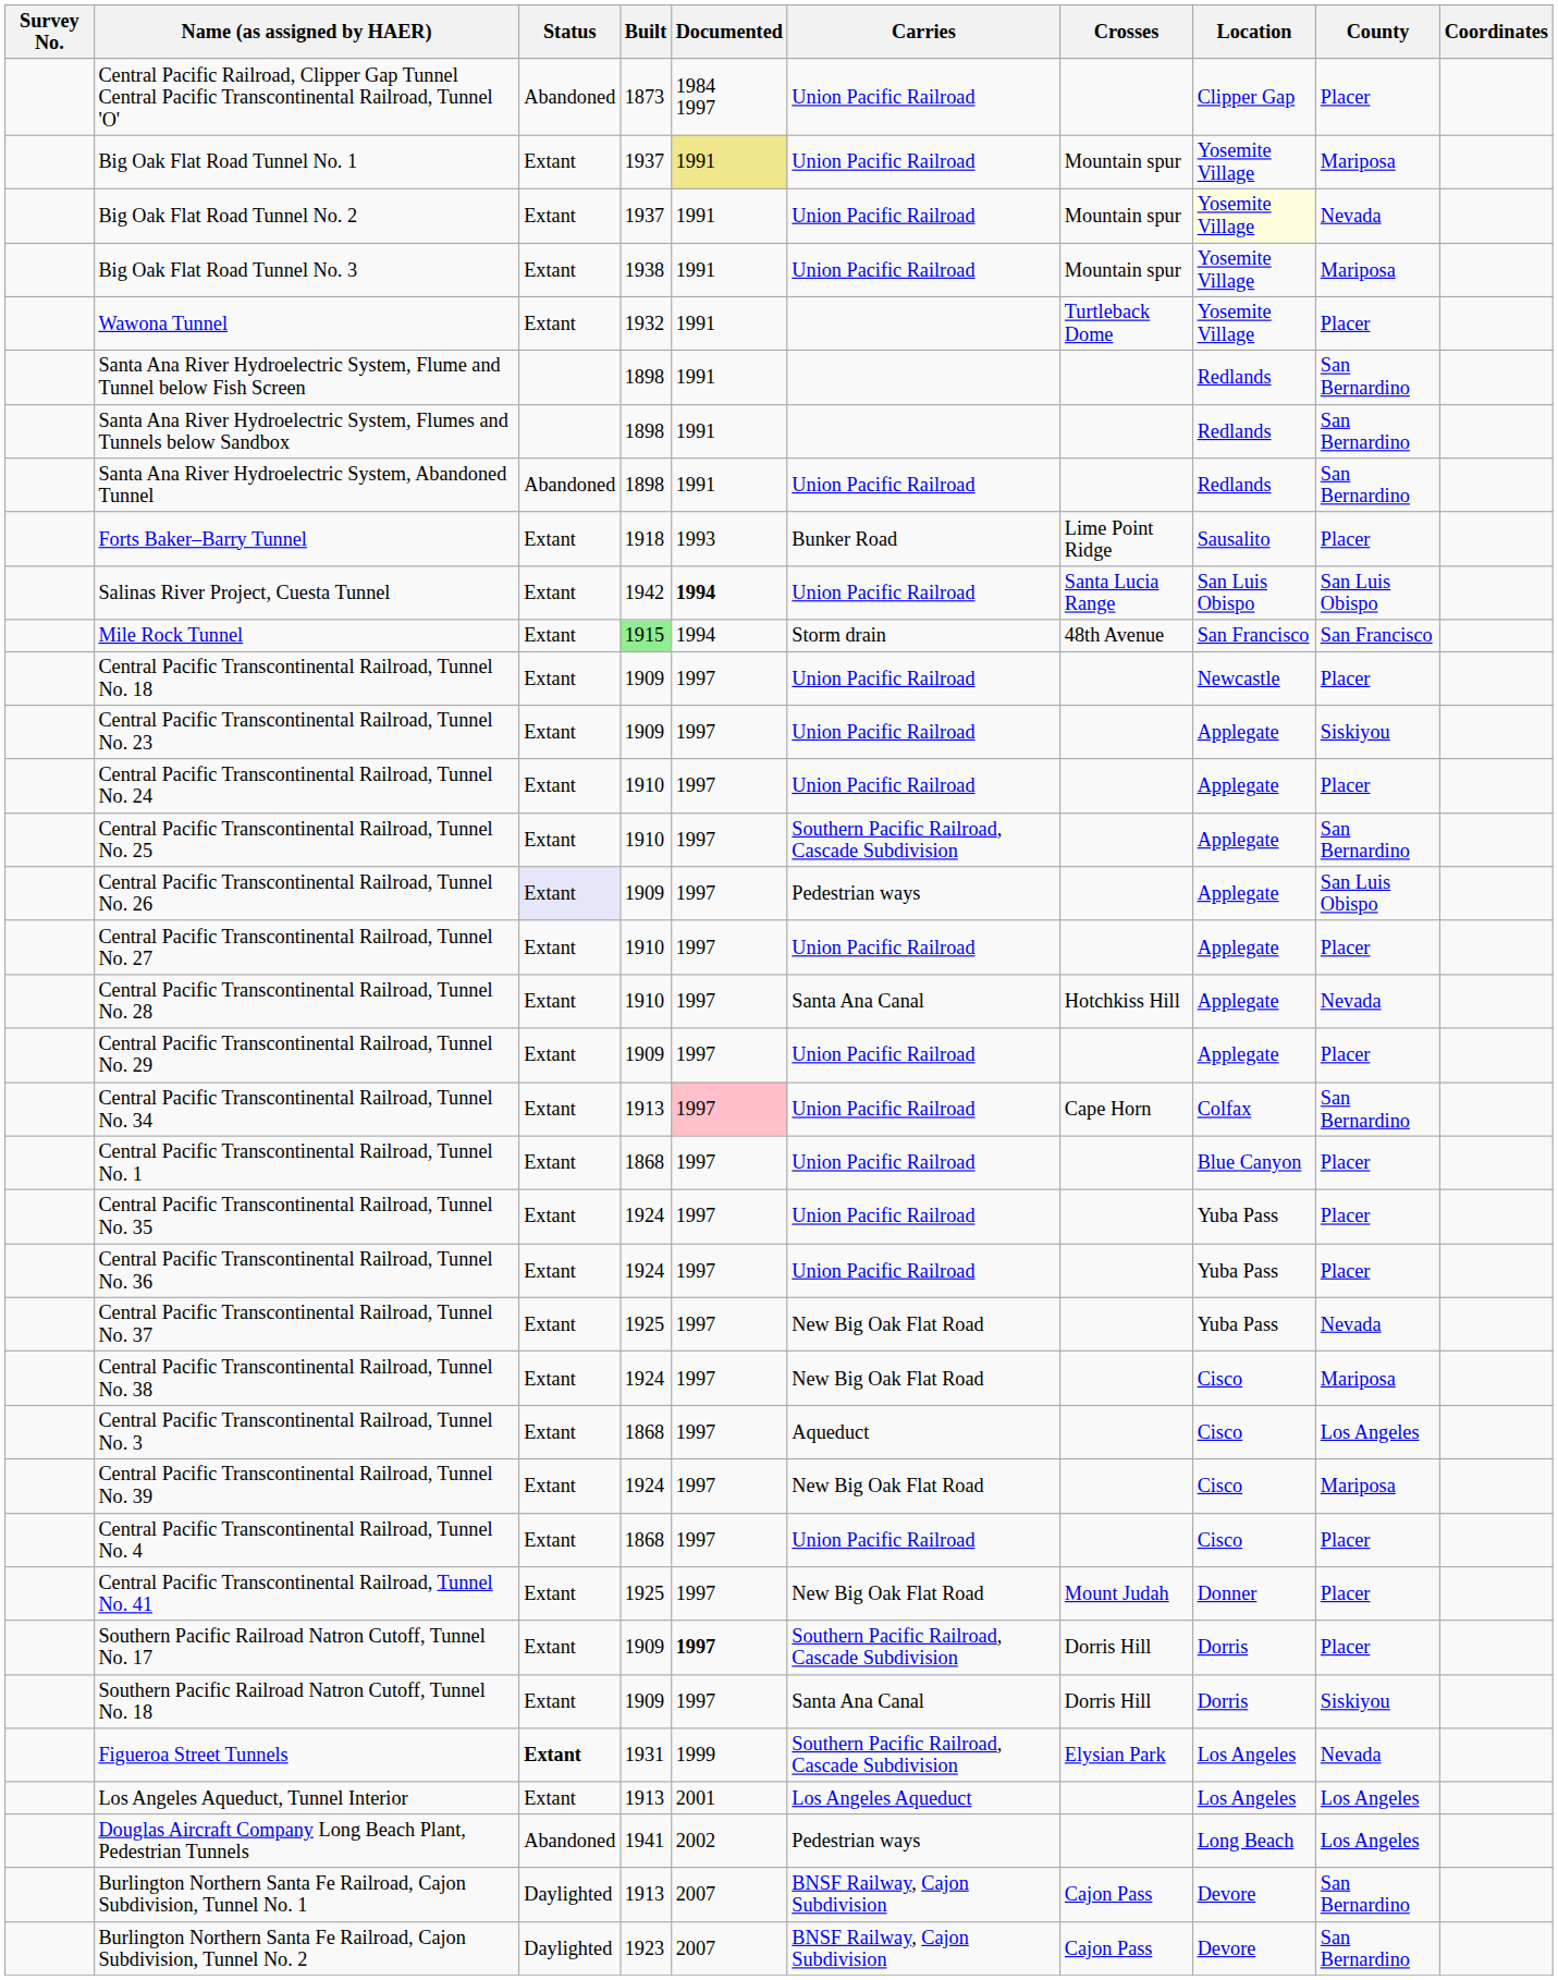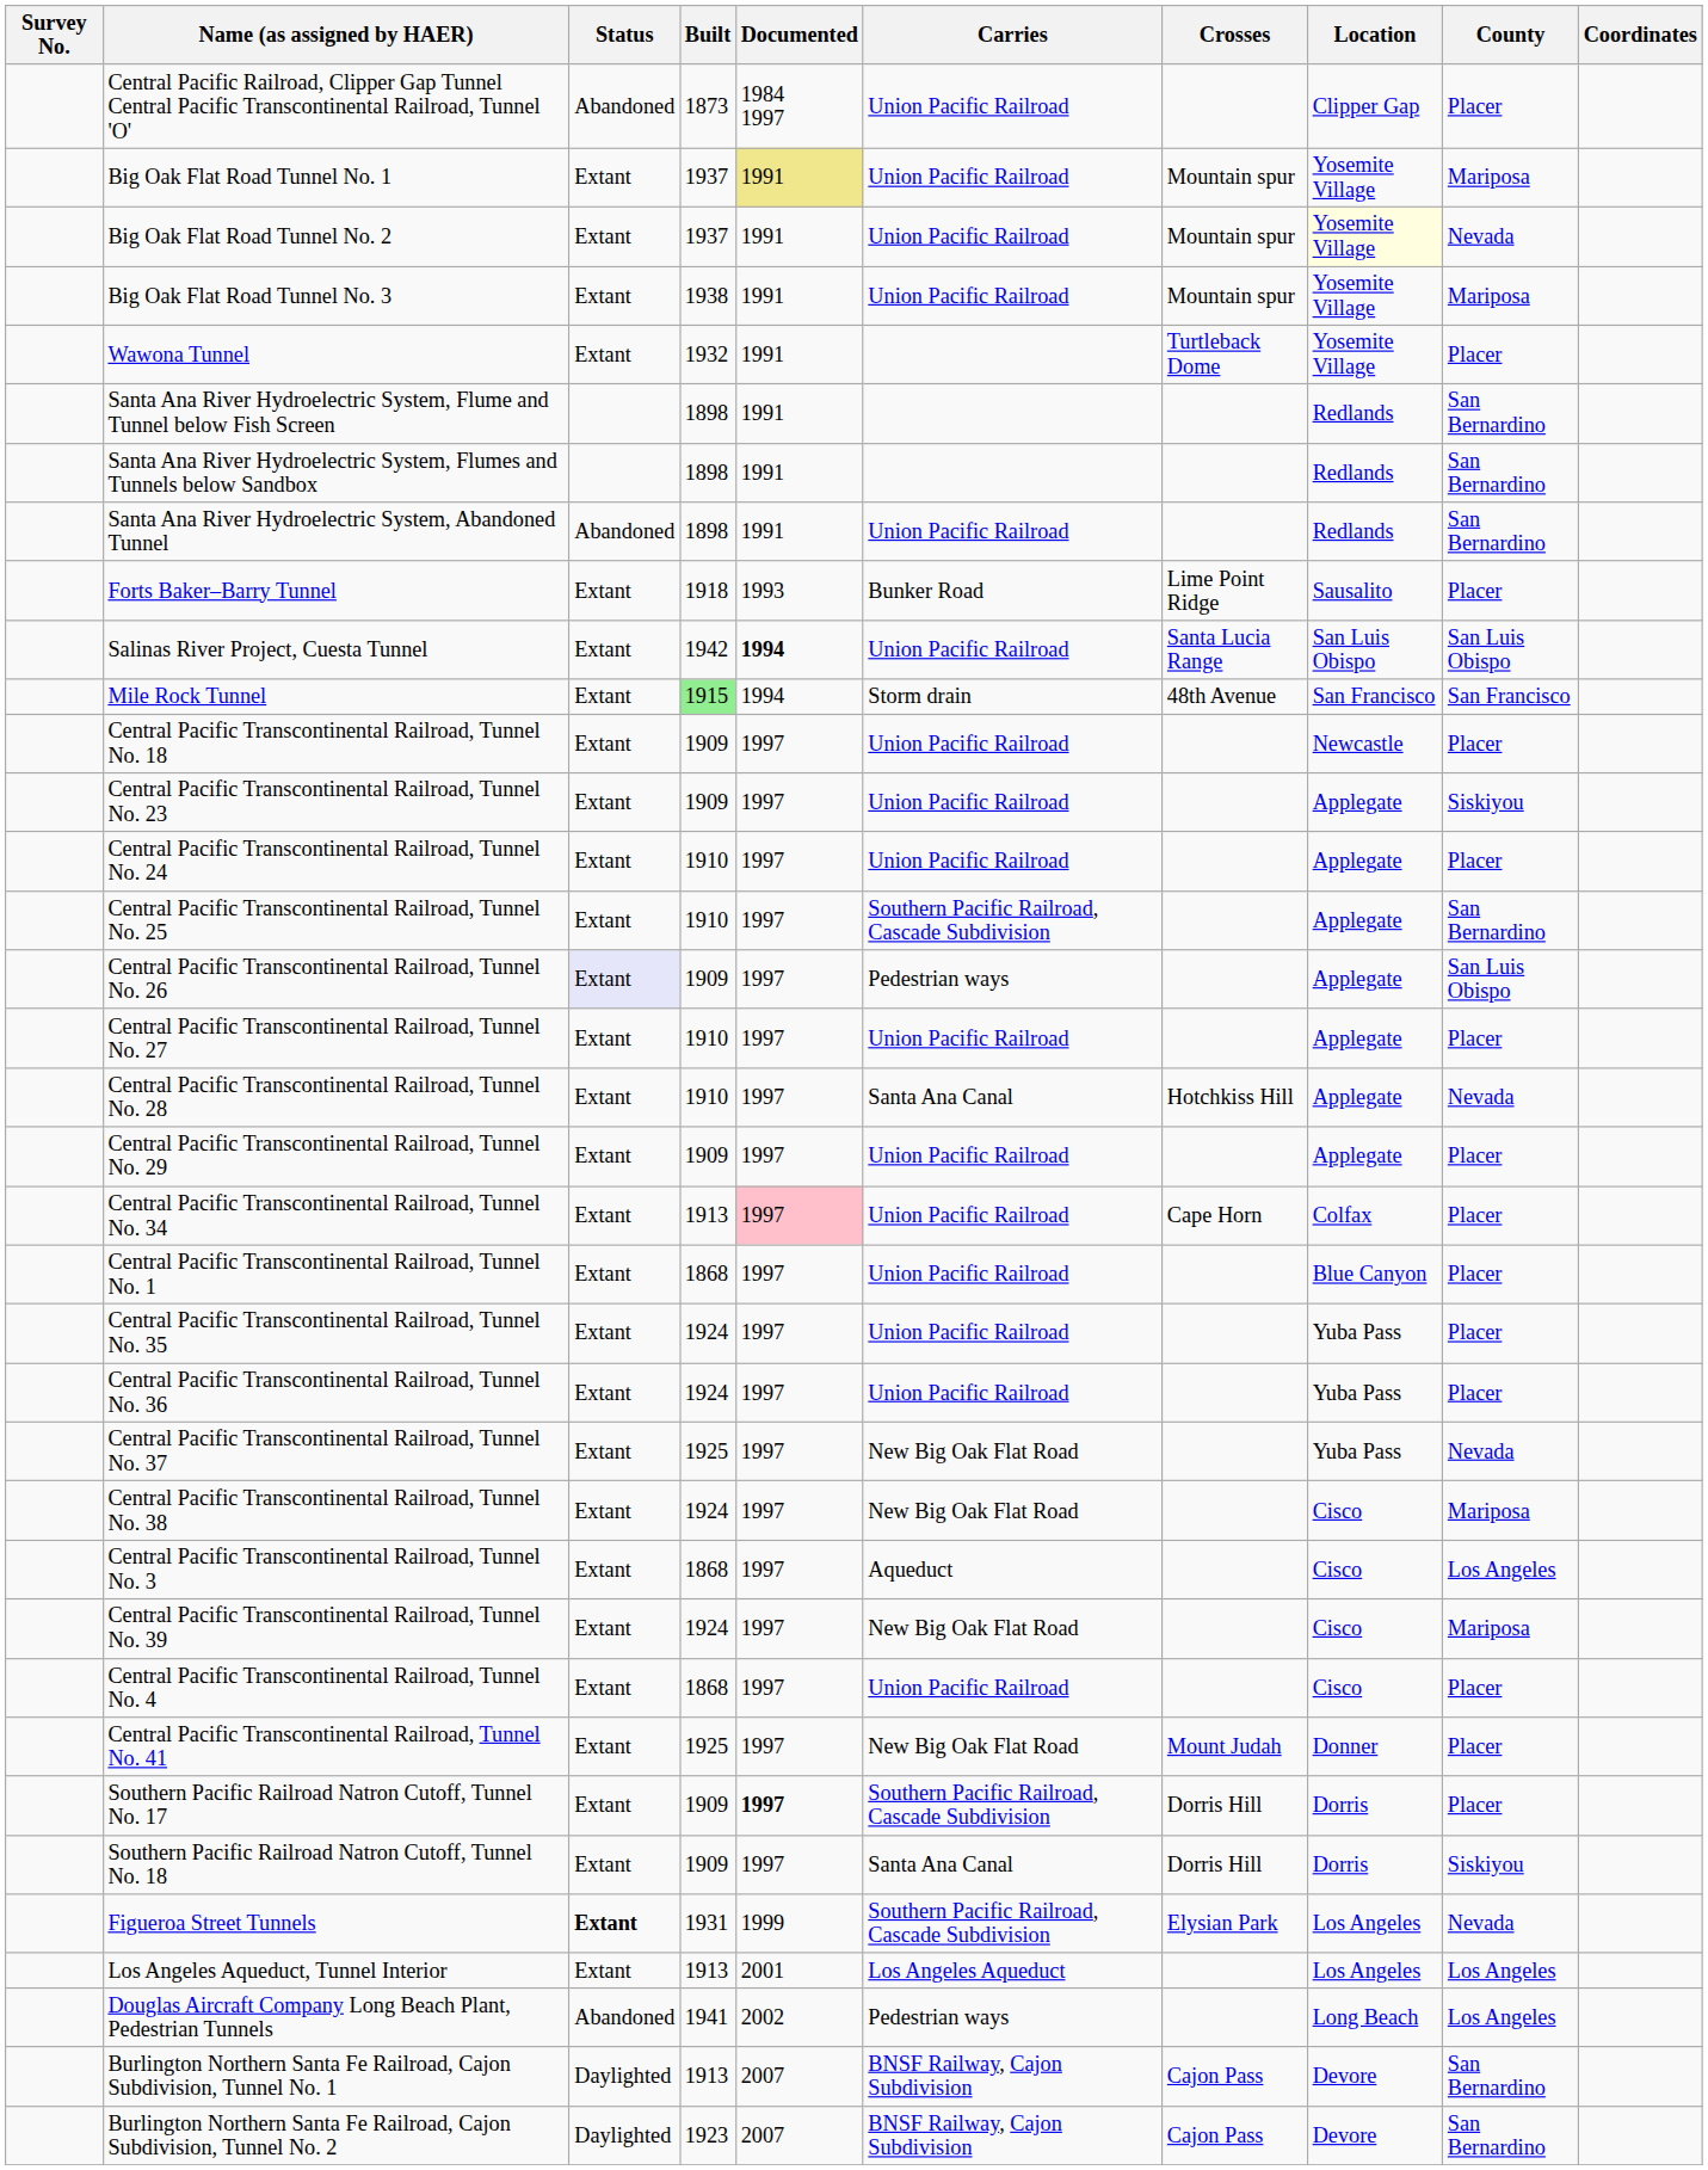Central Pacific Transcontinental Railroad, Tunnel No. 34 | County: San Bernardino -> Placer
